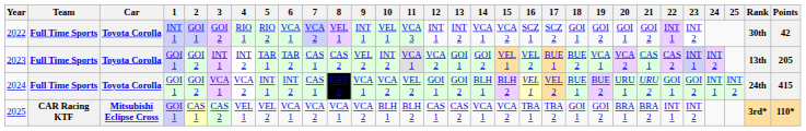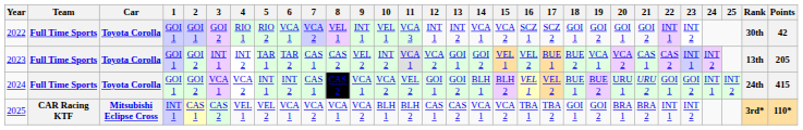2022 | 1: INT 1 -> GOI 1
2025 | 1: GOI 1 -> INT 1
